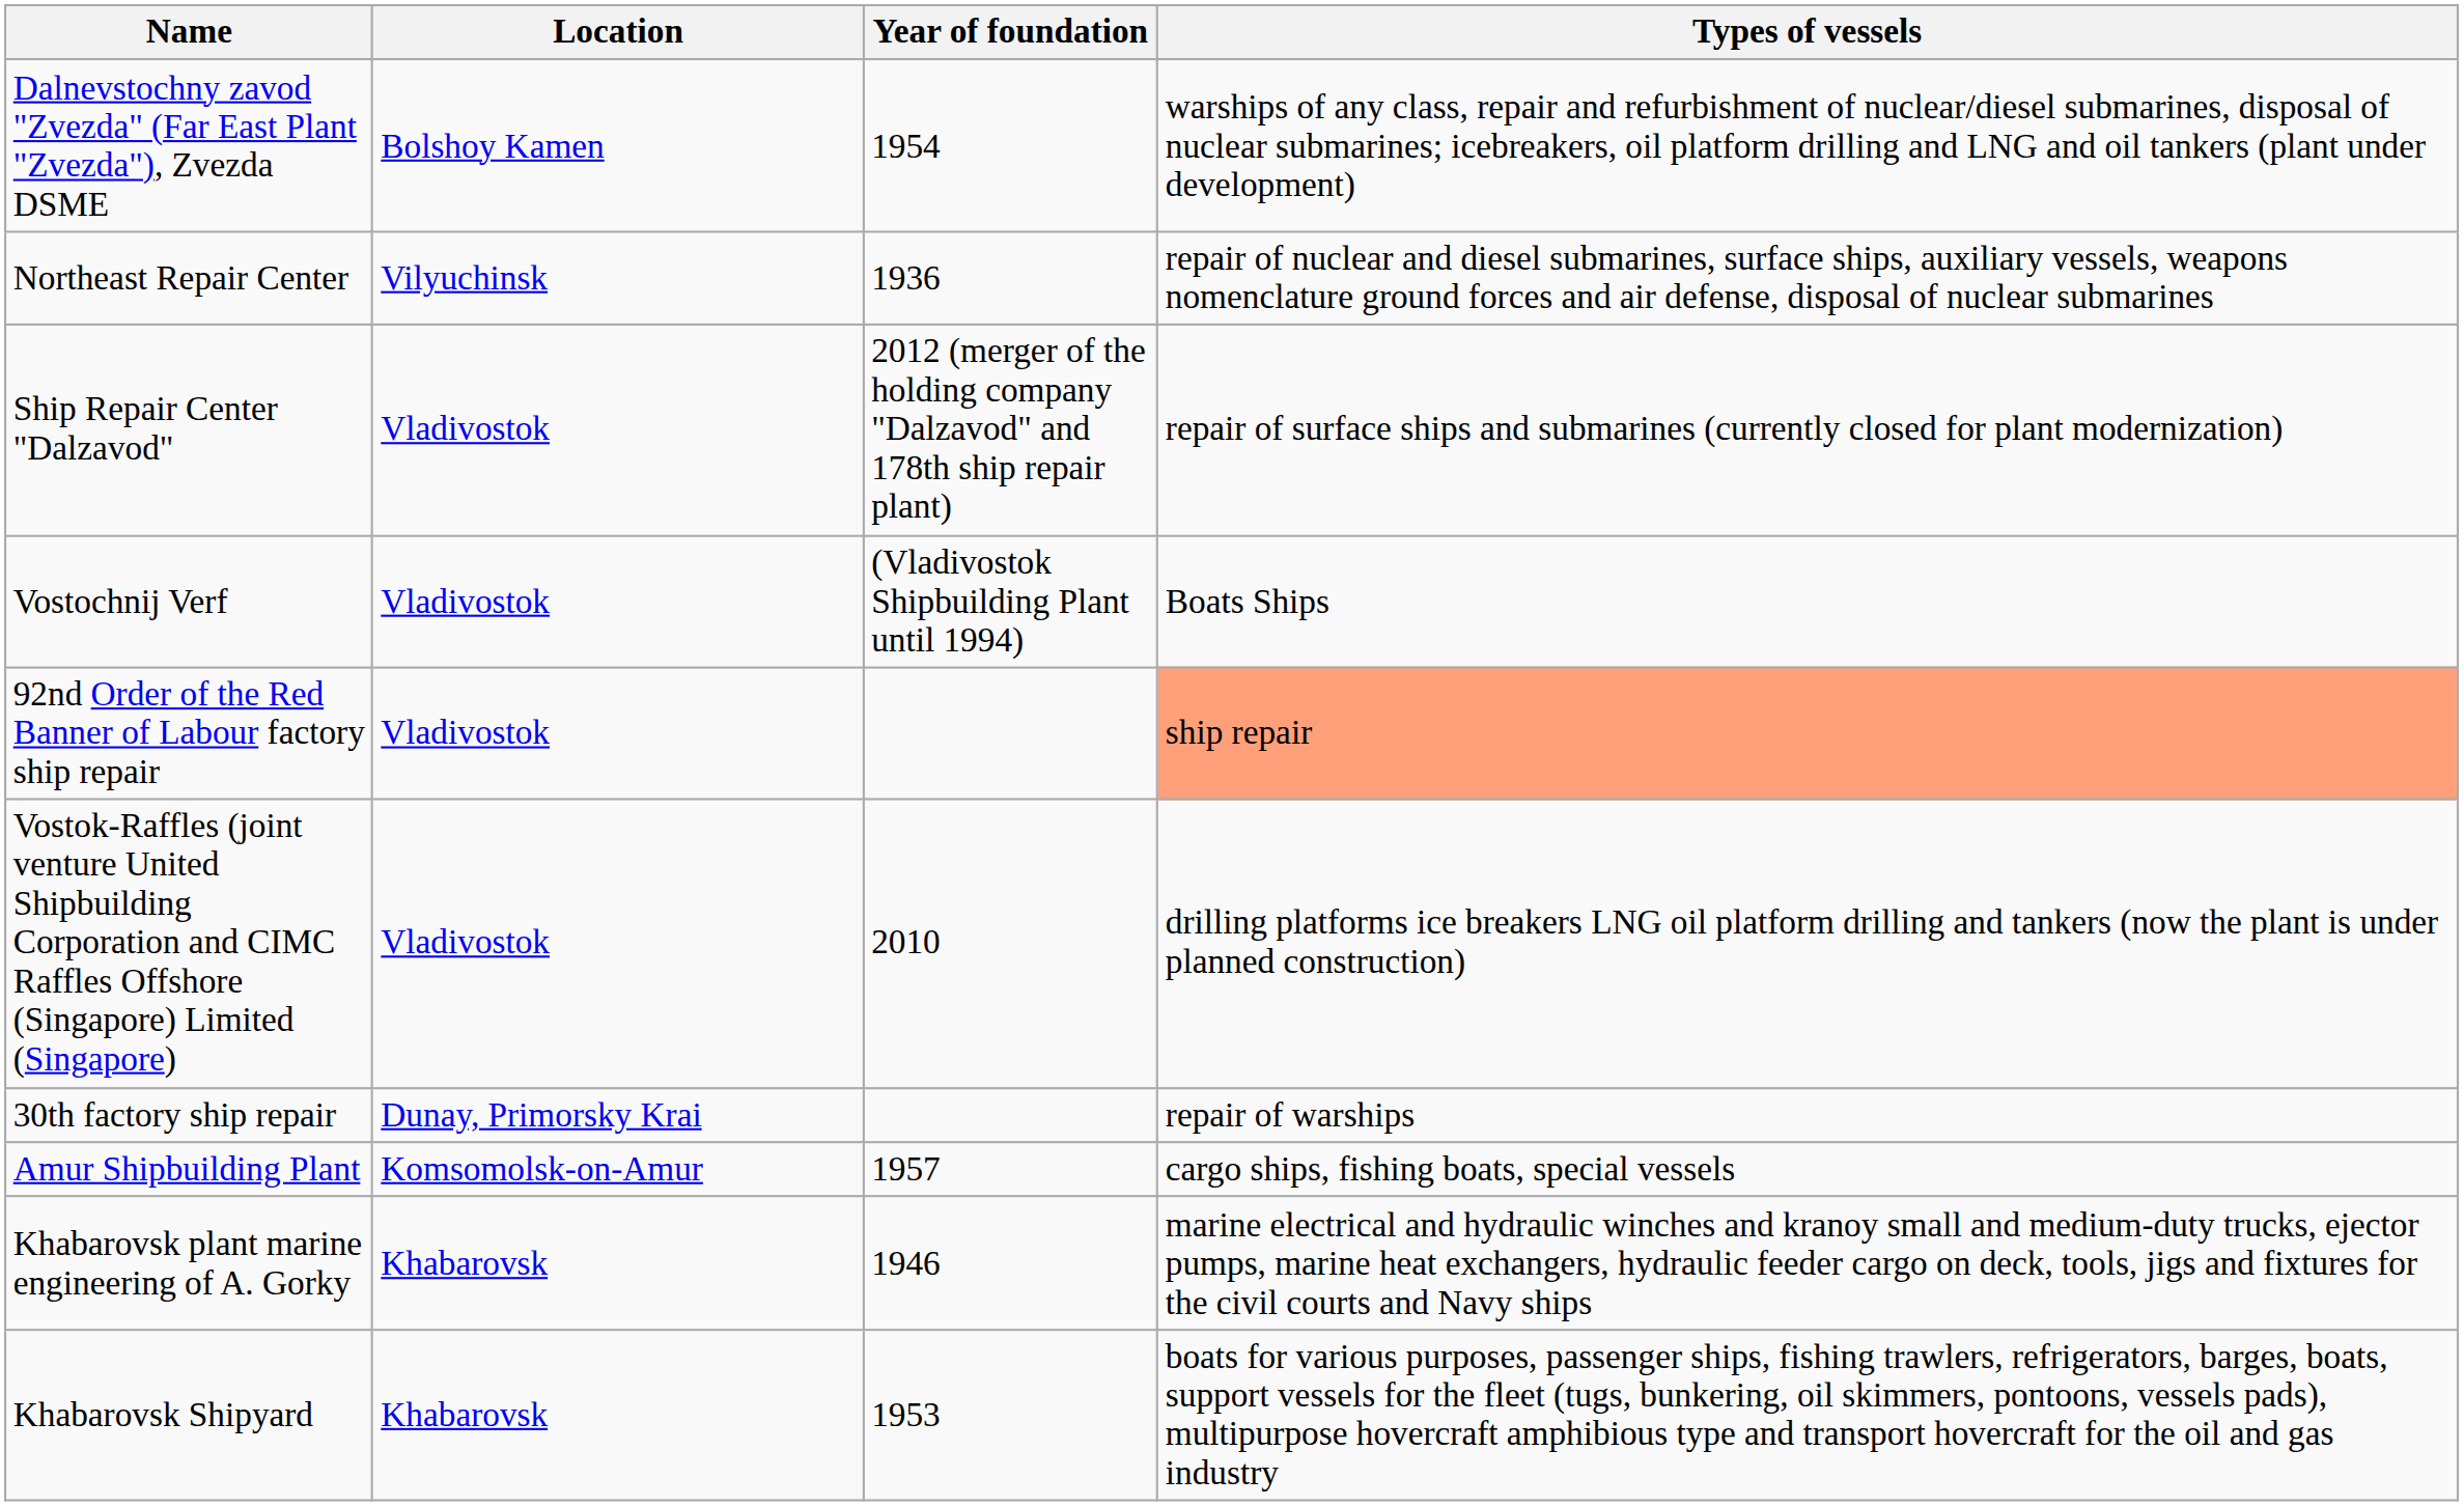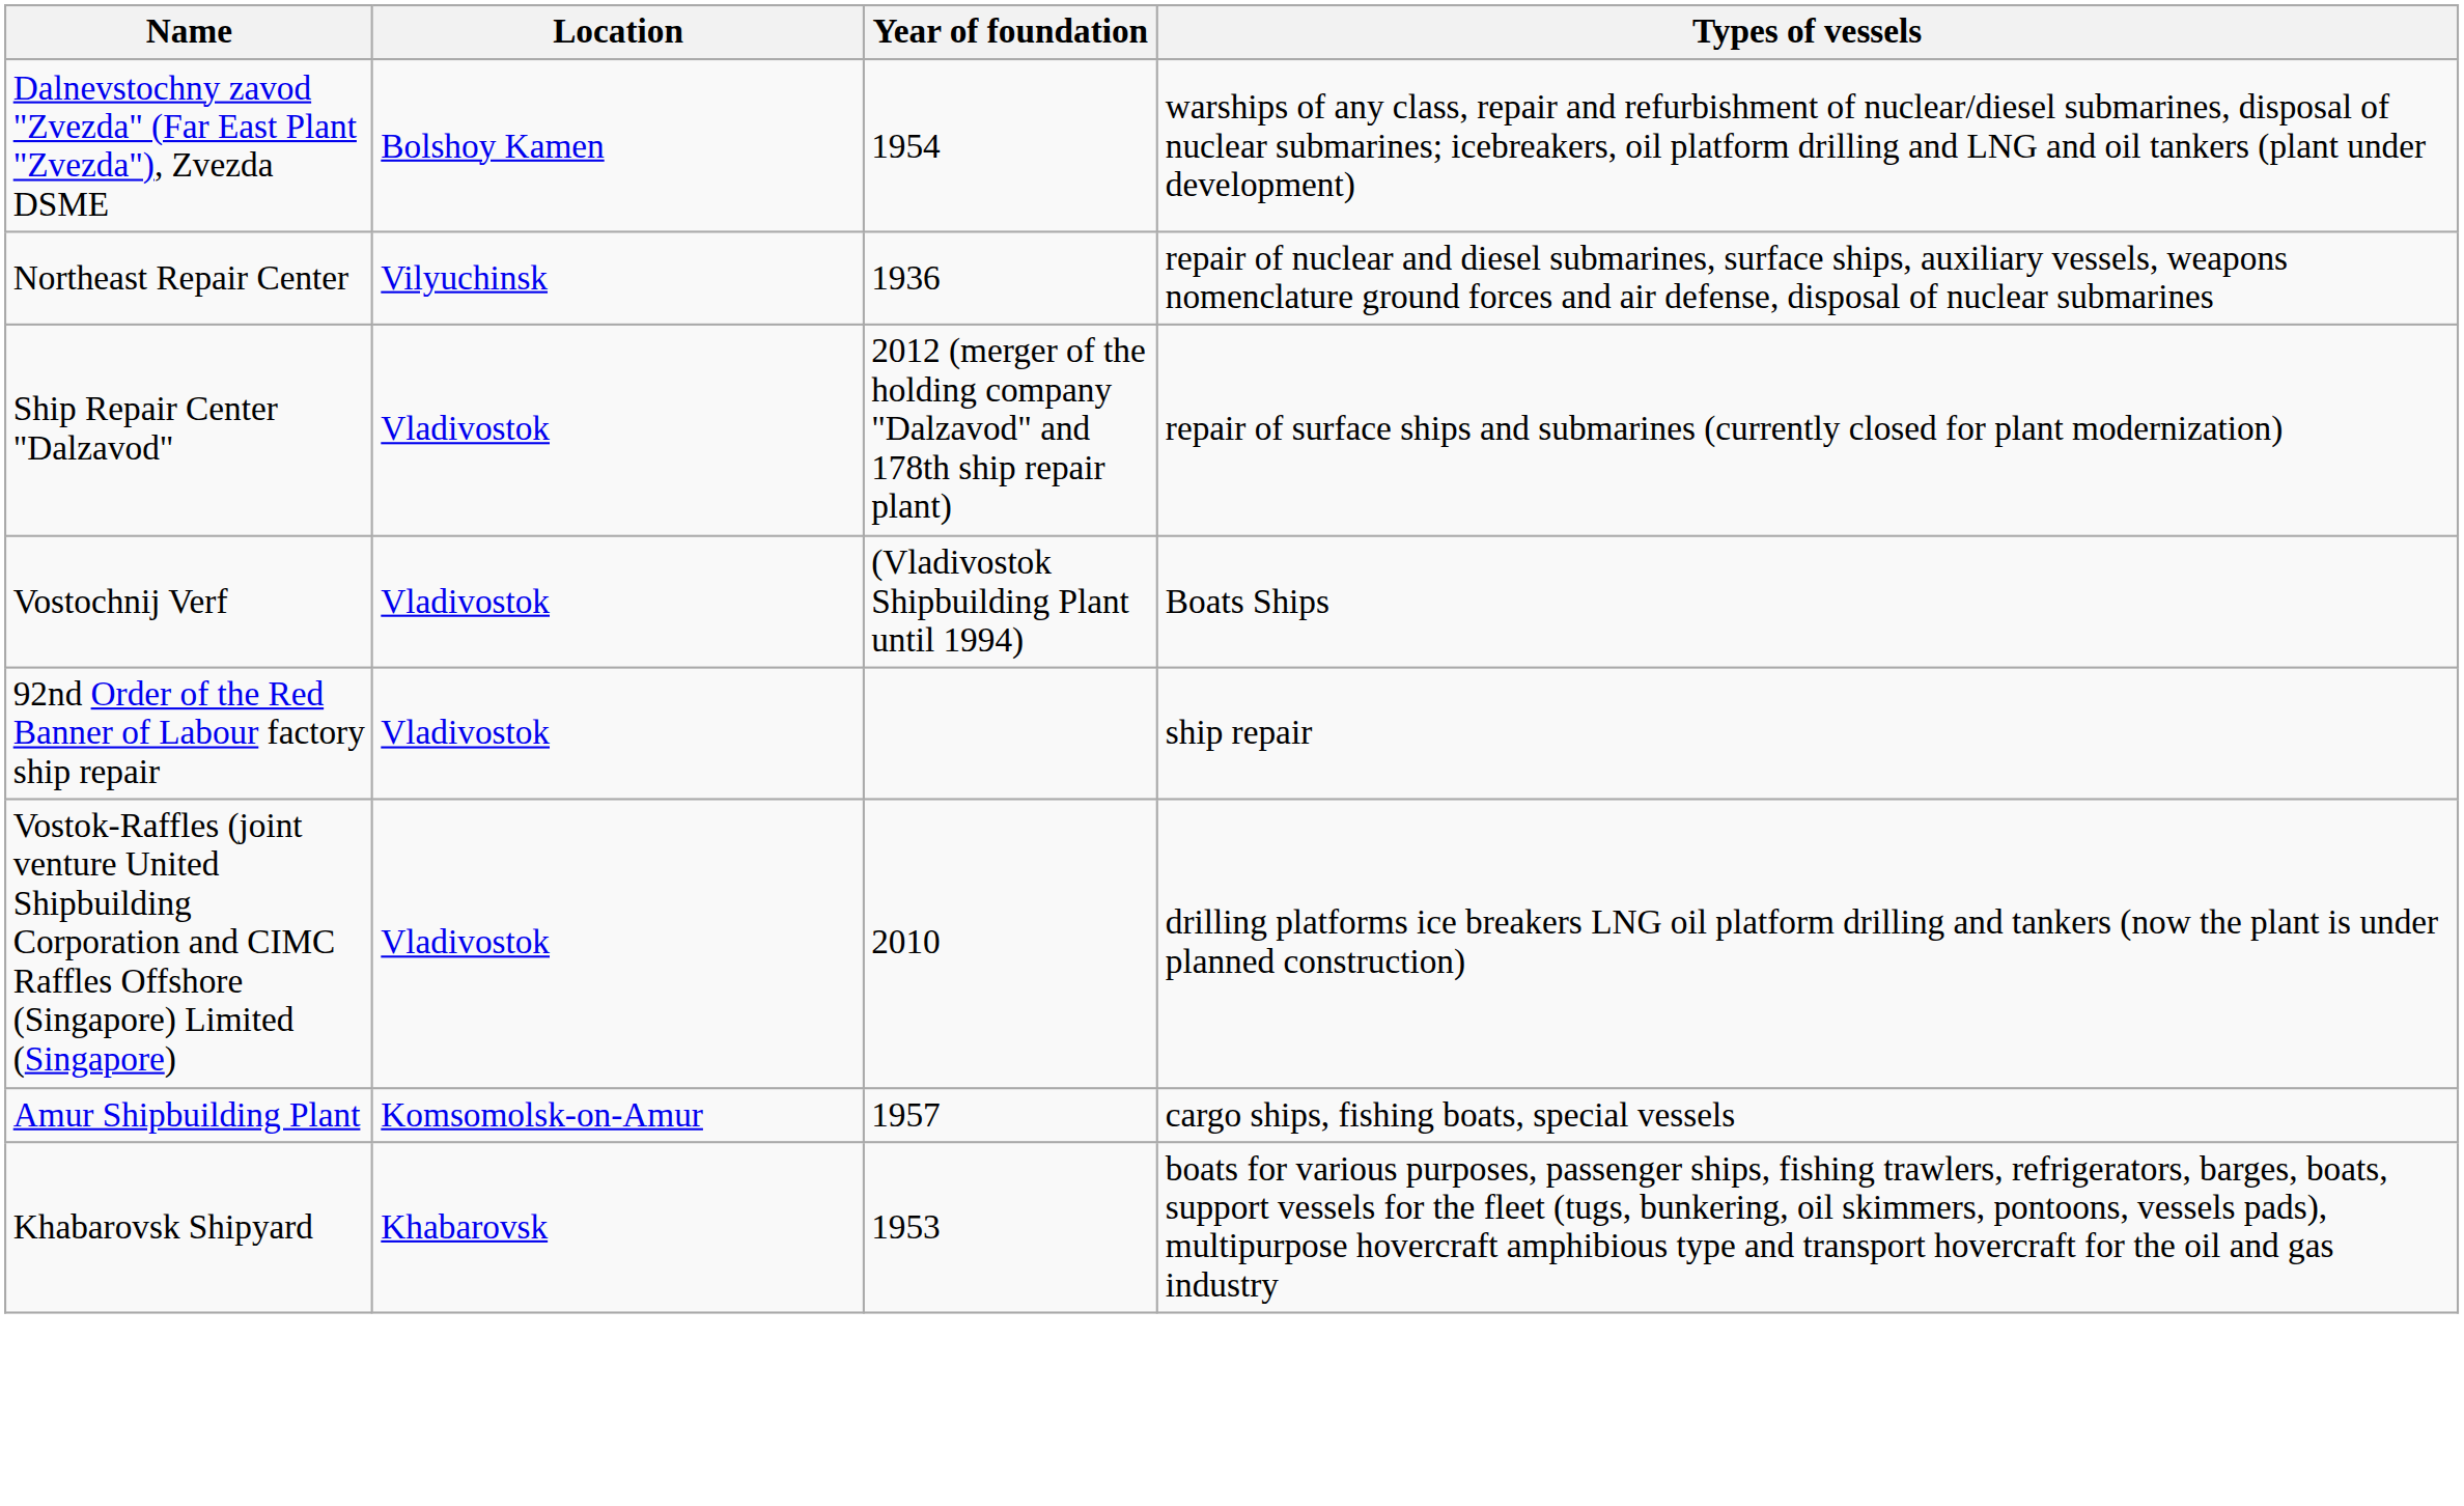92nd Order of the Red Banner of Labour factory ship repair | Types of vessels: lightsalmon background -> no background
- row: 30th factory ship repair | Dunay, Primorsky Krai | repair of warships
- row: Khabarovsk plant marine engineering of A. Gorky | Khabarovsk | 1946 | marine electrical and hydraulic winches and kranoy small and medium-duty trucks, ejector pumps, marine heat exchangers, hydraulic feeder cargo on deck, tools, jigs and fixtures for the civil courts and Navy ships
